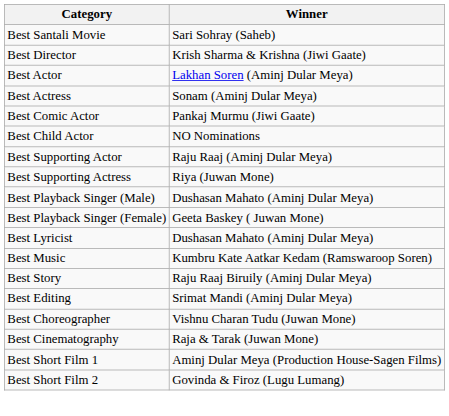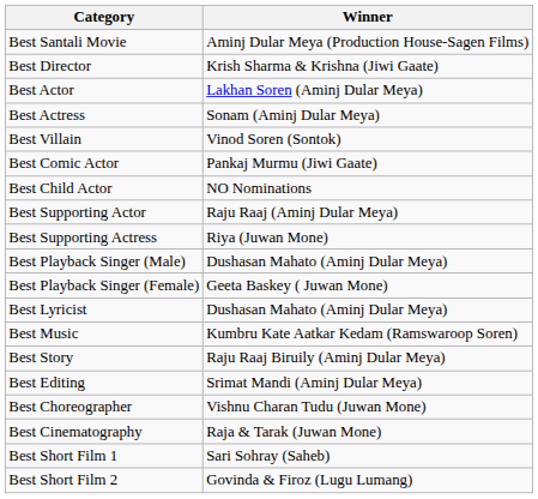Best Santali Movie | Winner: Sari Sohray (Saheb) -> Aminj Dular Meya (Production House-Sagen Films)
+ row: Best Villain | Vinod Soren (Sontok)
Best Short Film 1 | Winner: Aminj Dular Meya (Production House-Sagen Films) -> Sari Sohray (Saheb)
